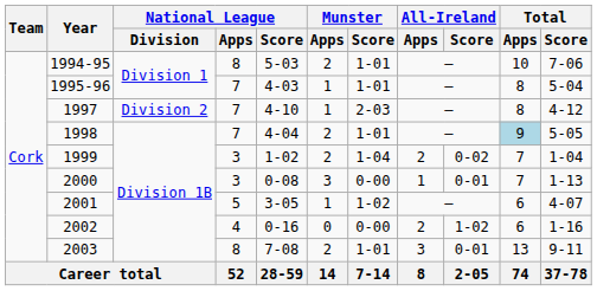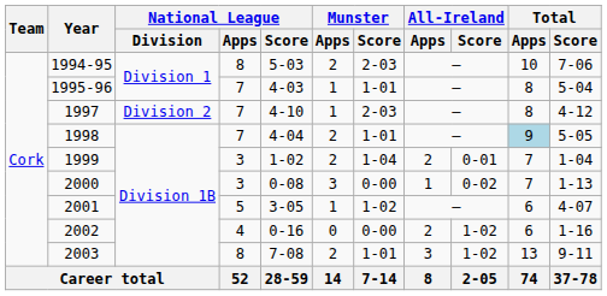1994-95 | Munster / Score: 1-01 -> 2-03
1999 | All-Ireland / Score: 0-02 -> 0-01
2000 | All-Ireland / Score: 0-01 -> 0-02
2003 | All-Ireland / Score: 0-01 -> 1-02
